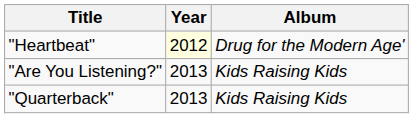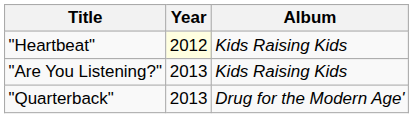"Heartbeat" | Album: Drug for the Modern Age' -> Kids Raising Kids
"Quarterback" | Album: Kids Raising Kids -> Drug for the Modern Age'
